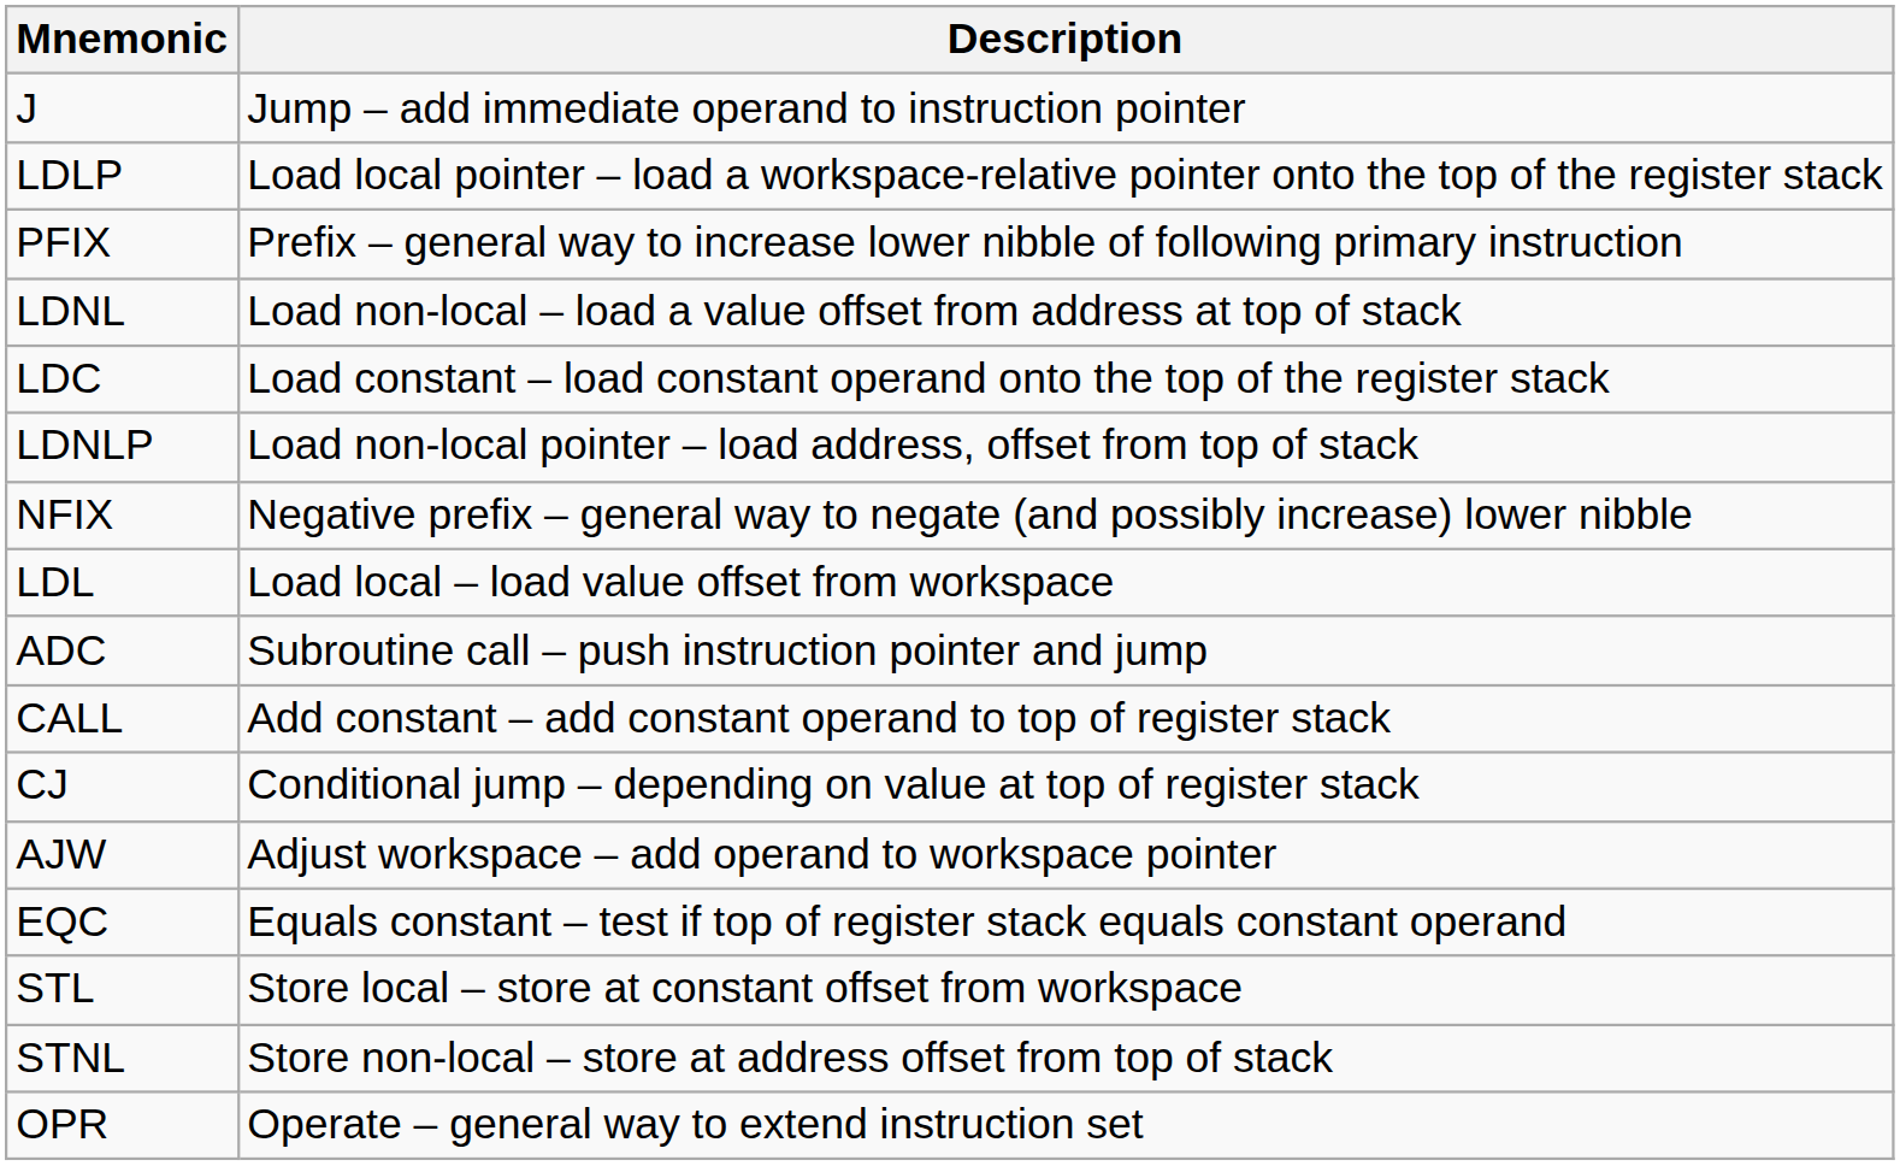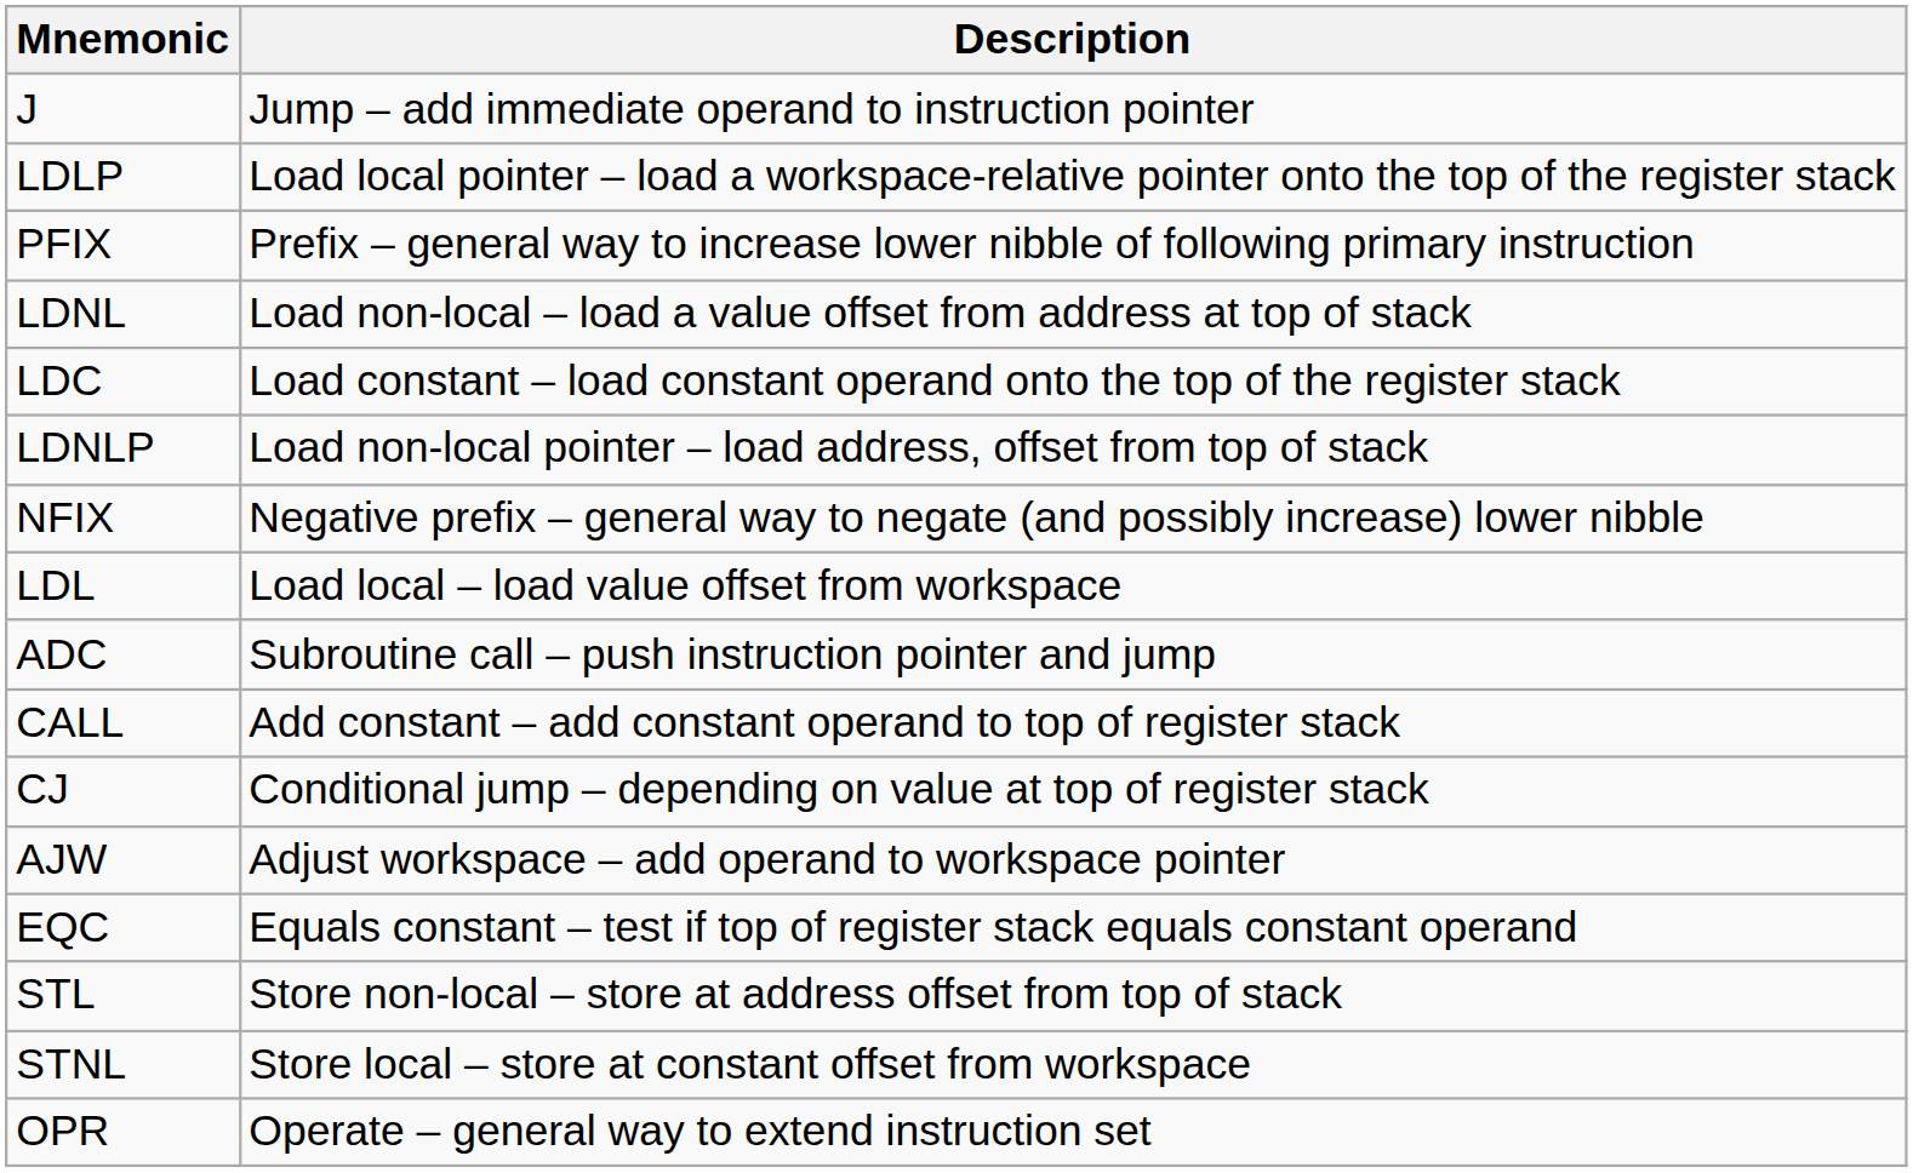STL | Description: Store local – store at constant offset from workspace -> Store non-local – store at address offset from top of stack
STNL | Description: Store non-local – store at address offset from top of stack -> Store local – store at constant offset from workspace
